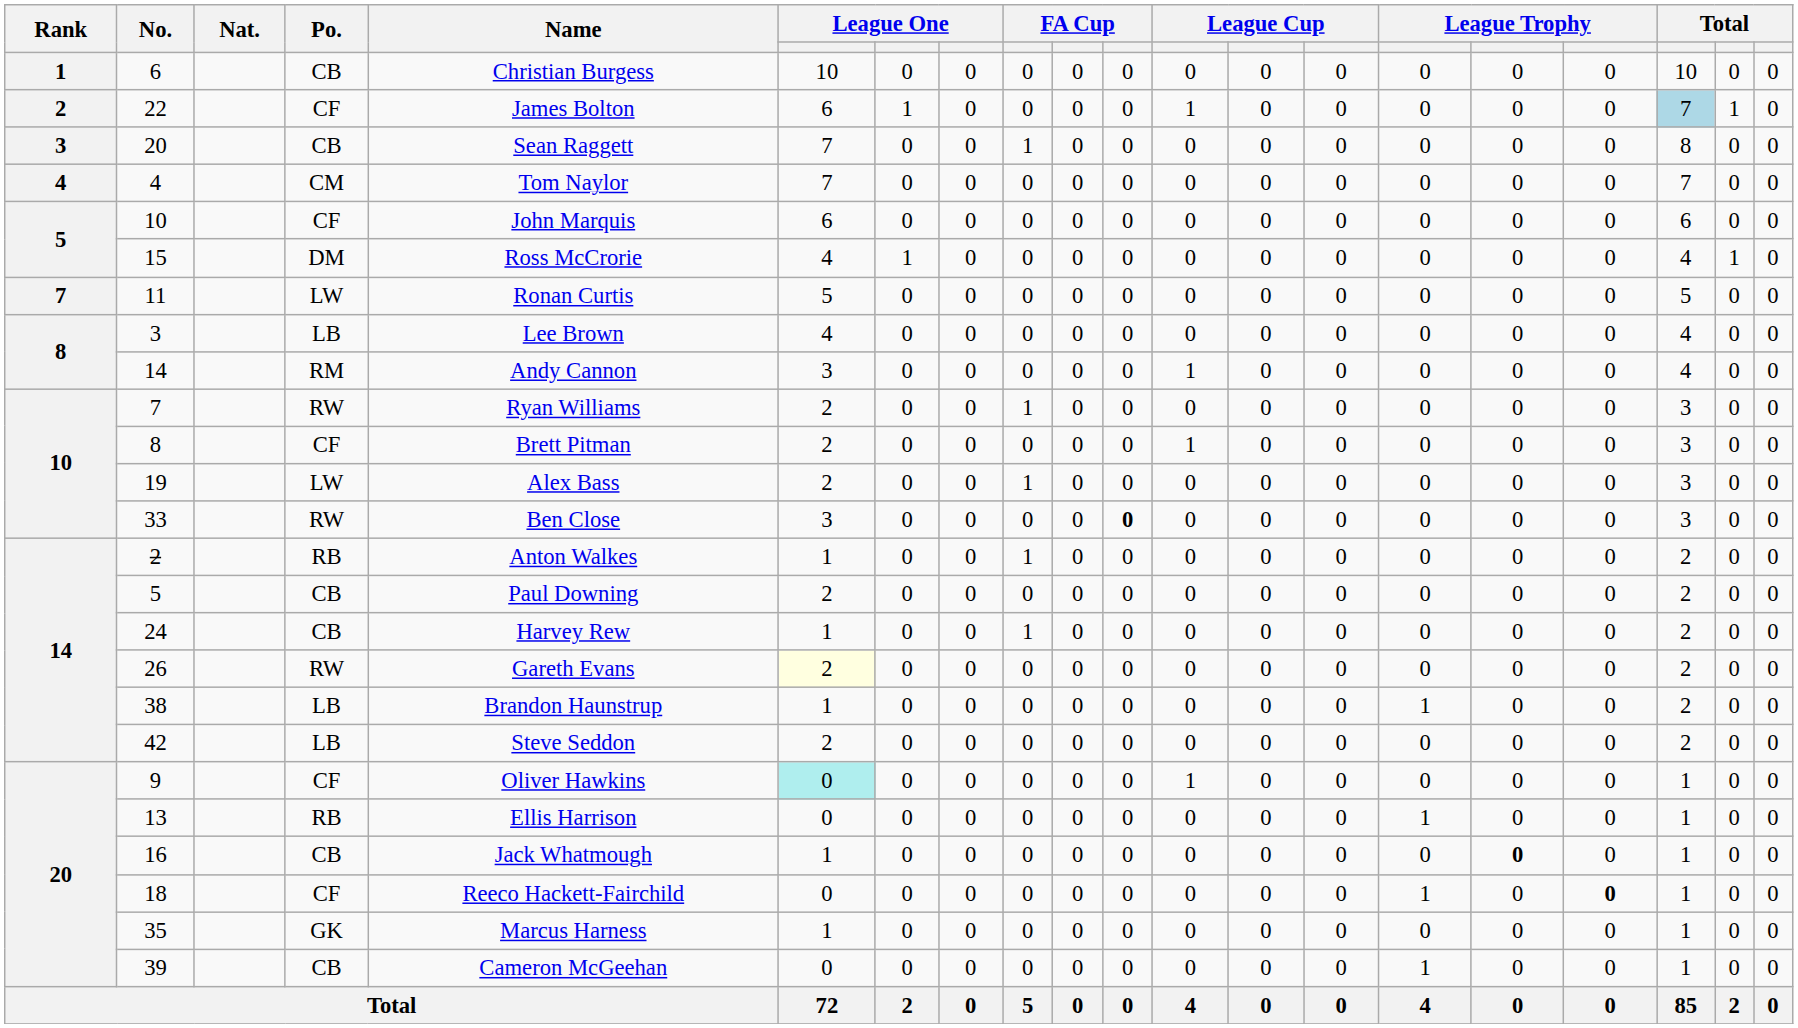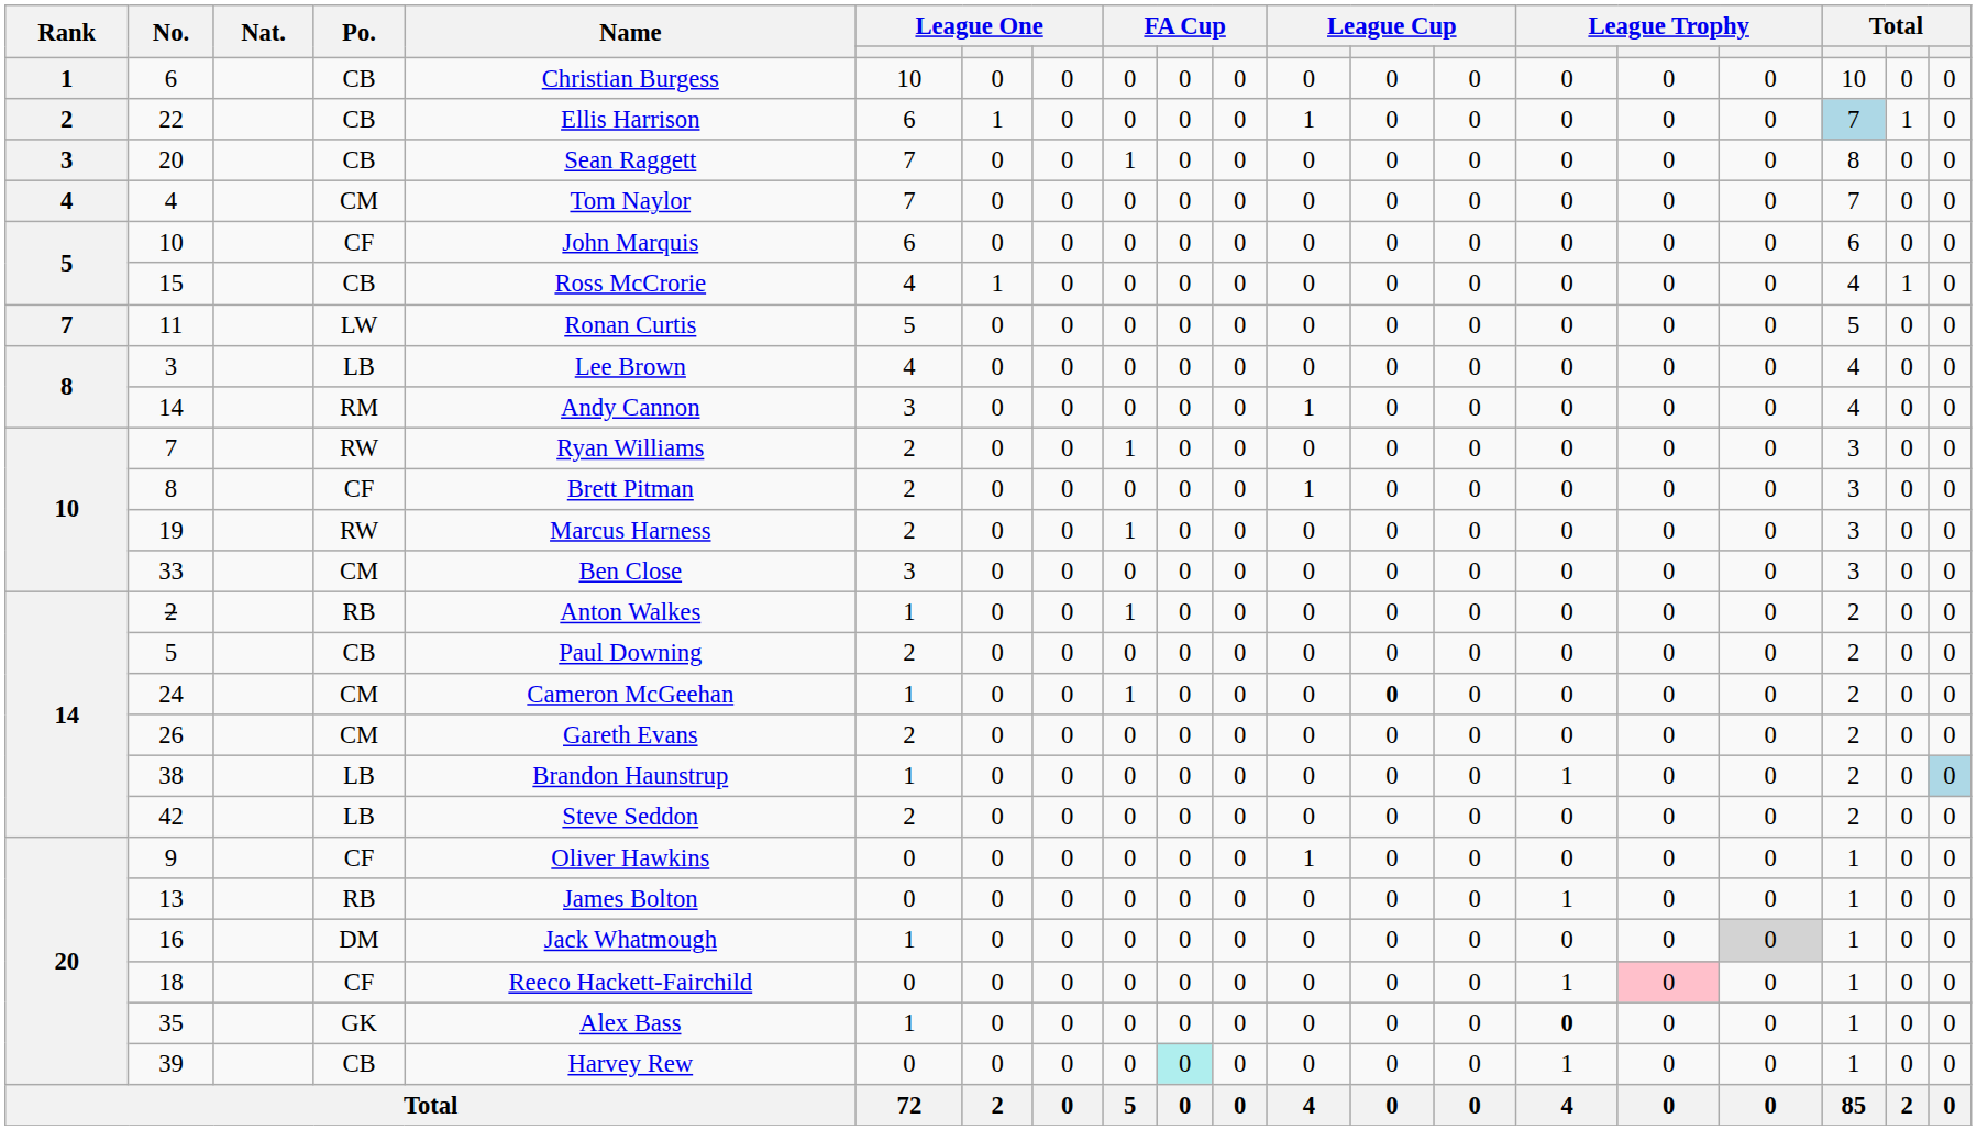22 | Po.: CF -> CB
22 | Name: James Bolton -> Ellis Harrison
15 | Po.: DM -> CB
19 | Po.: LW -> RW
19 | Name: Alex Bass -> Marcus Harness
33 | Po.: RW -> CM
33 | column 11: bold -> normal
24 | Po.: CB -> CM
24 | Name: Harvey Rew -> Cameron McGeehan
24 | column 13: normal -> bold
26 | Po.: RW -> CM
26 | column 6: lightyellow background -> no background
38 | column 20: no background -> lightblue background
9 | column 6: paleturquoise background -> no background
13 | Name: Ellis Harrison -> James Bolton
16 | Po.: CB -> DM
16 | column 16: bold -> normal
16 | column 17: no background -> lightgrey background
18 | column 16: no background -> pink background
18 | column 17: bold -> normal
35 | Name: Marcus Harness -> Alex Bass
35 | column 15: normal -> bold
39 | Name: Cameron McGeehan -> Harvey Rew
39 | column 10: no background -> paleturquoise background
